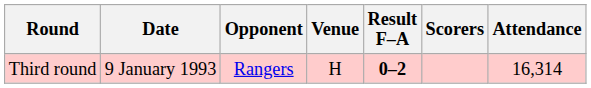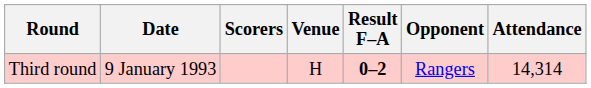columns swapped: Opponent <-> Scorers
Third round | Attendance: 16,314 -> 14,314
